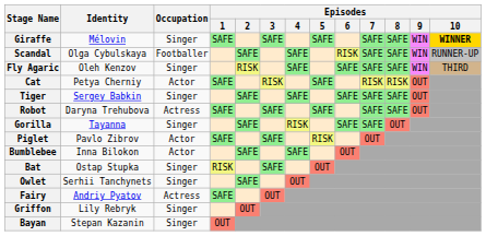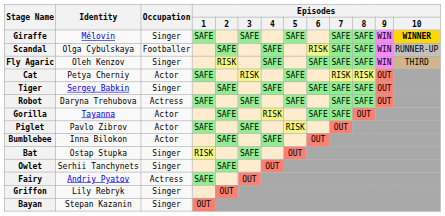Gorilla | Occupation: Singer -> Actor
